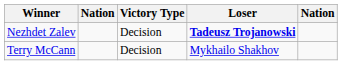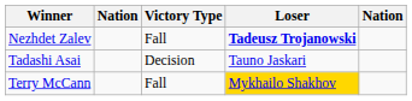Nezhdet Zalev | Victory Type: Decision -> Fall
+ row: Tadashi Asai | Decision | Tauno Jaskari
Terry McCann | Victory Type: Decision -> Fall
Terry McCann | Loser: no background -> gold background
